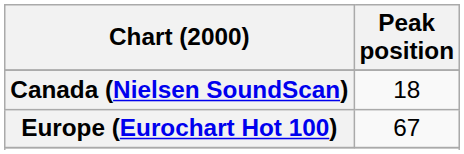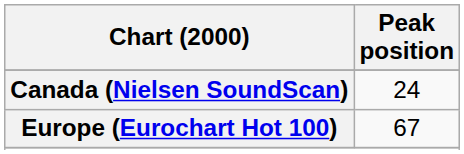Canada (Nielsen SoundScan) | Peak position: 18 -> 24
